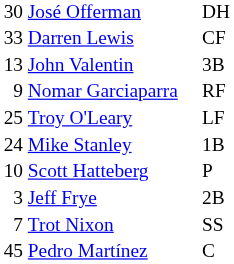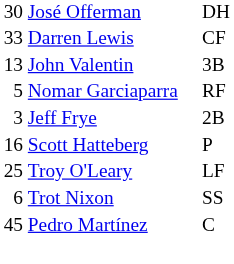Nomar Garciaparra | column 1: 9 -> 5
rows swapped: Troy O'Leary <-> Jeff Frye
- row: 24 | Mike Stanley | 1B
Scott Hatteberg | column 1: 10 -> 16
Trot Nixon | column 1: 7 -> 6
